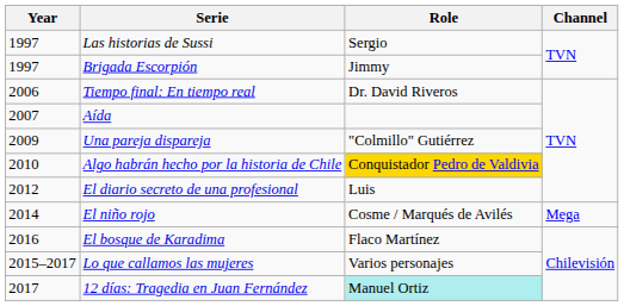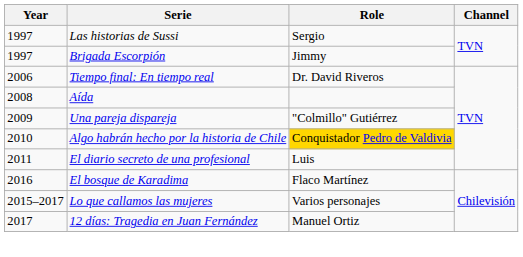Aída | Year: 2007 -> 2008
El diario secreto de una profesional | Year: 2012 -> 2011
- row: 2014 | El niño rojo | Cosme / Marqués de Avilés | Mega
12 días: Tragedia en Juan Fernández | Role: paleturquoise background -> no background
